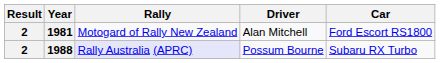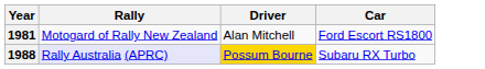- column: Result | 2 | 2
1988 | Driver: no background -> gold background
